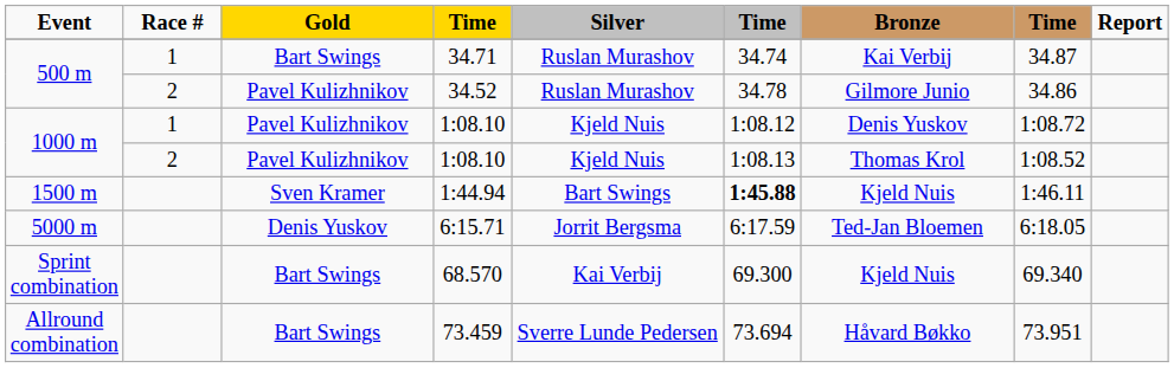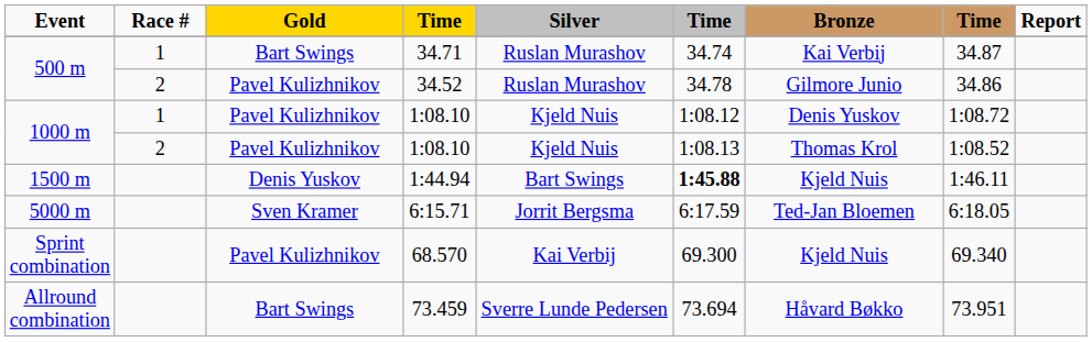1:44.94 | Gold: Sven Kramer -> Denis Yuskov
6:15.71 | Gold: Denis Yuskov -> Sven Kramer
68.570 | Gold: Bart Swings -> Pavel Kulizhnikov
